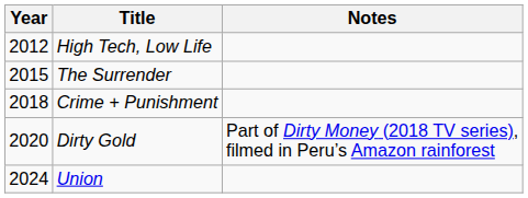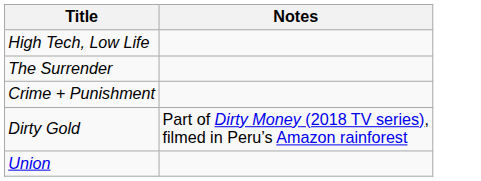- column: Year | 2012 | 2015 | 2018 | 2020 | 2024
